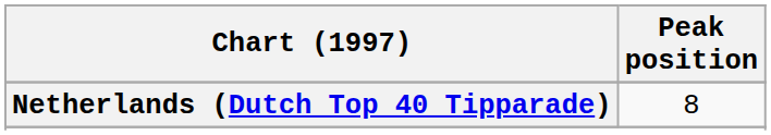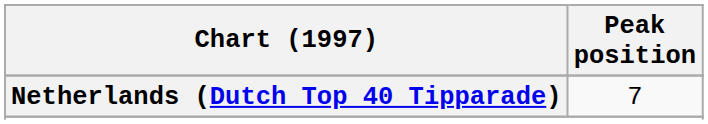Netherlands (Dutch Top 40 Tipparade) | Peak position: 8 -> 7
